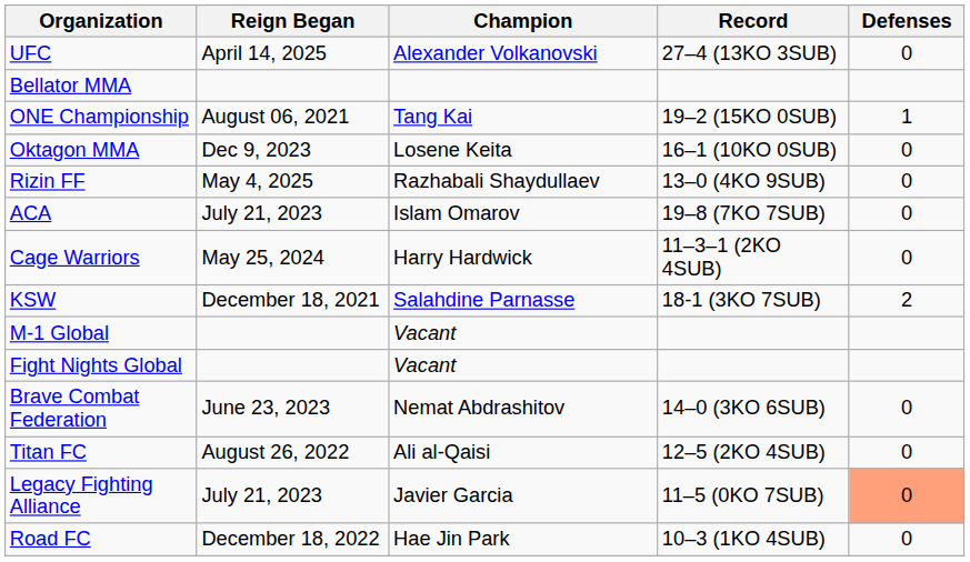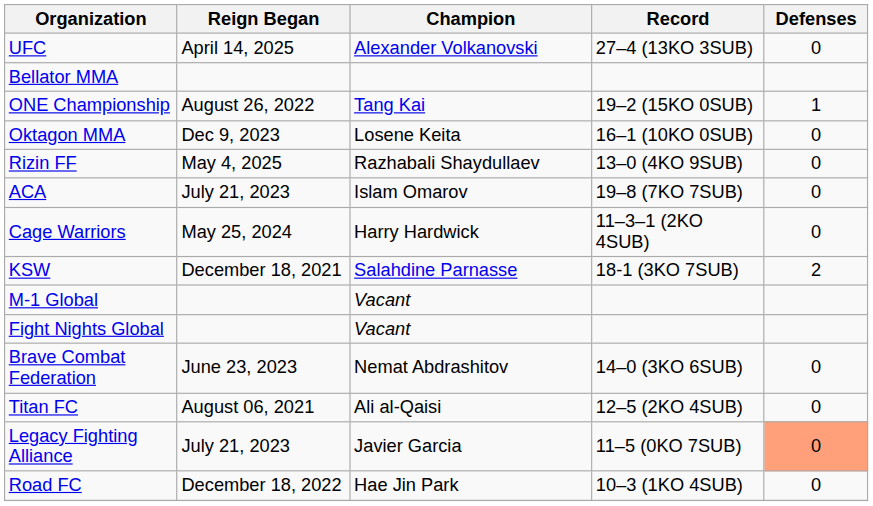ONE Championship | Reign Began: August 06, 2021 -> August 26, 2022
Titan FC | Reign Began: August 26, 2022 -> August 06, 2021
